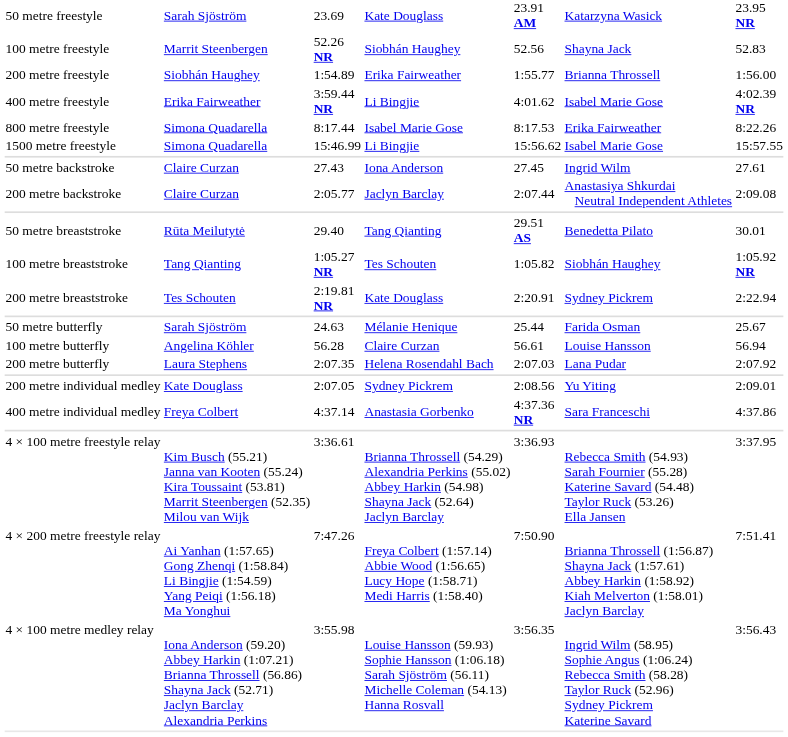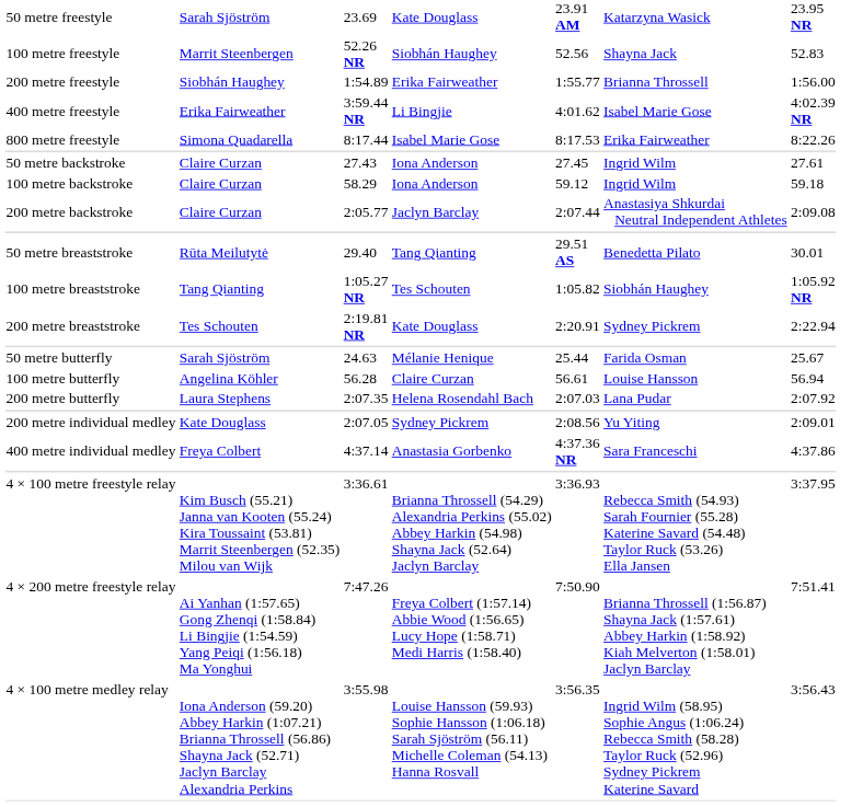- row: 1500 metre freestyle | Simona Quadarella | 15:46.99 | Li Bingjie | 15:56.62 | Isabel Marie Gose | 15:57.55
+ row: 100 metre backstroke | Claire Curzan | 58.29 | Iona Anderson | 59.12 | Ingrid Wilm | 59.18
